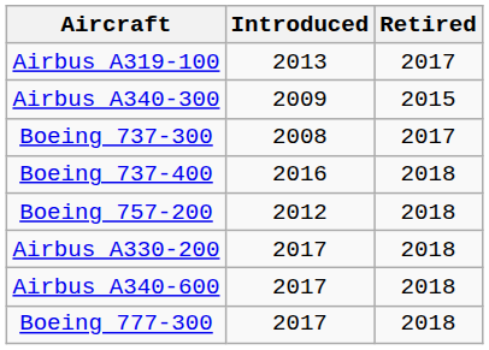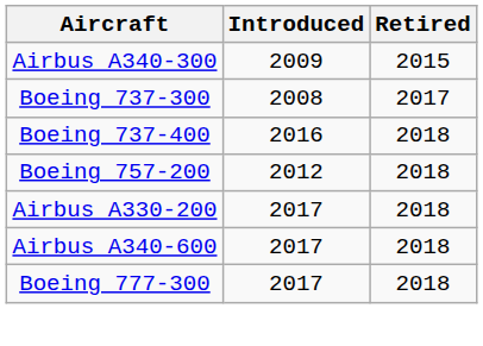- row: Airbus A319-100 | 2013 | 2017
